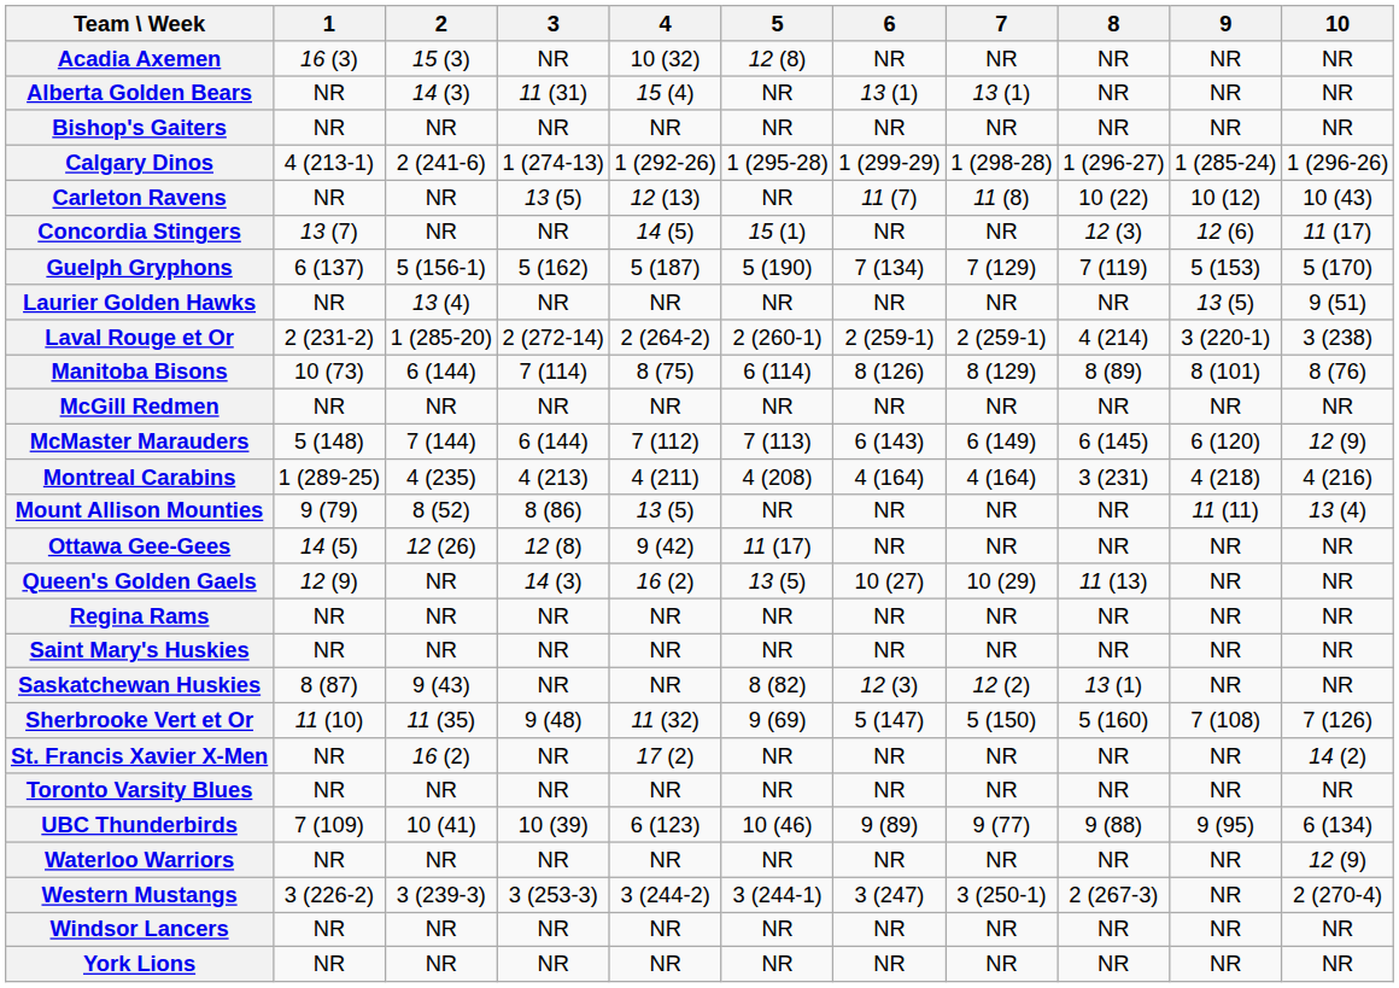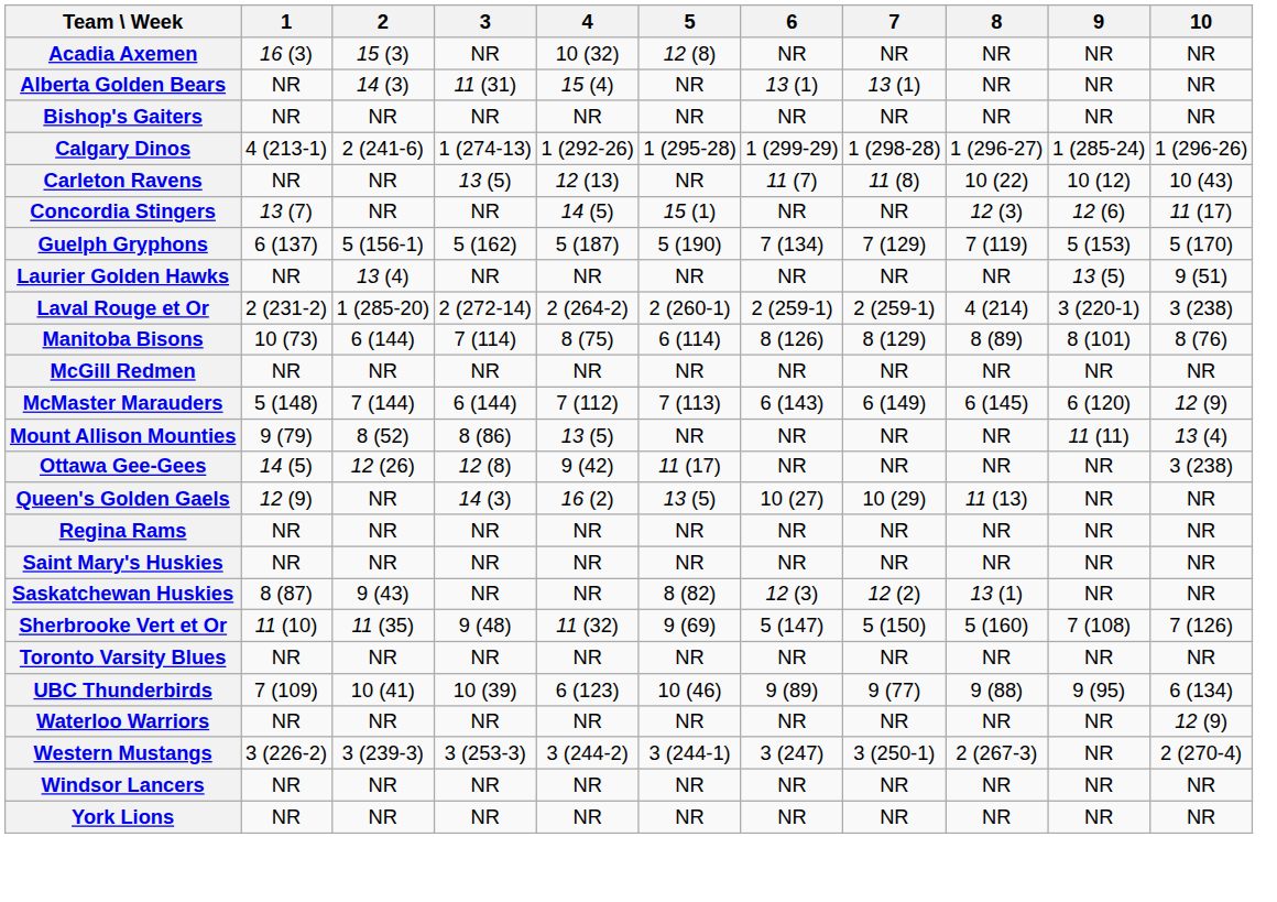- row: Montreal Carabins | 1 (289-25) | 4 (235) | 4 (213) | 4 (211) | 4 (208) | 4 (164) | 4 (164) | 3 (231) | 4 (218) | 4 (216)
Ottawa Gee-Gees | 10: NR -> 3 (238)
- row: St. Francis Xavier X-Men | NR | 16 (2) | NR | 17 (2) | NR | NR | NR | NR | NR | 14 (2)
